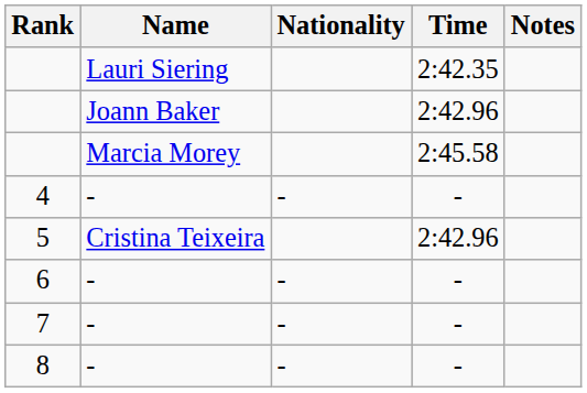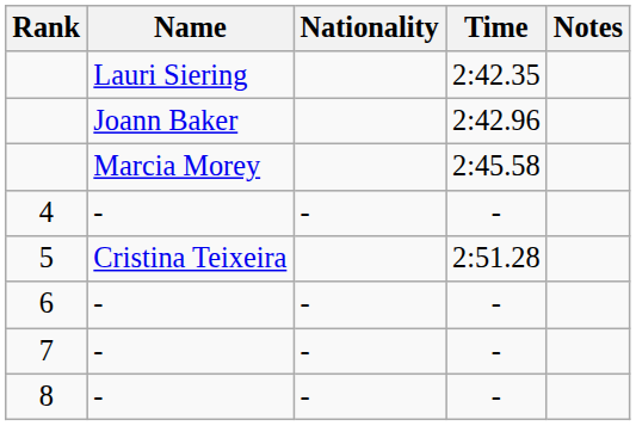5 | Time: 2:42.96 -> 2:51.28
